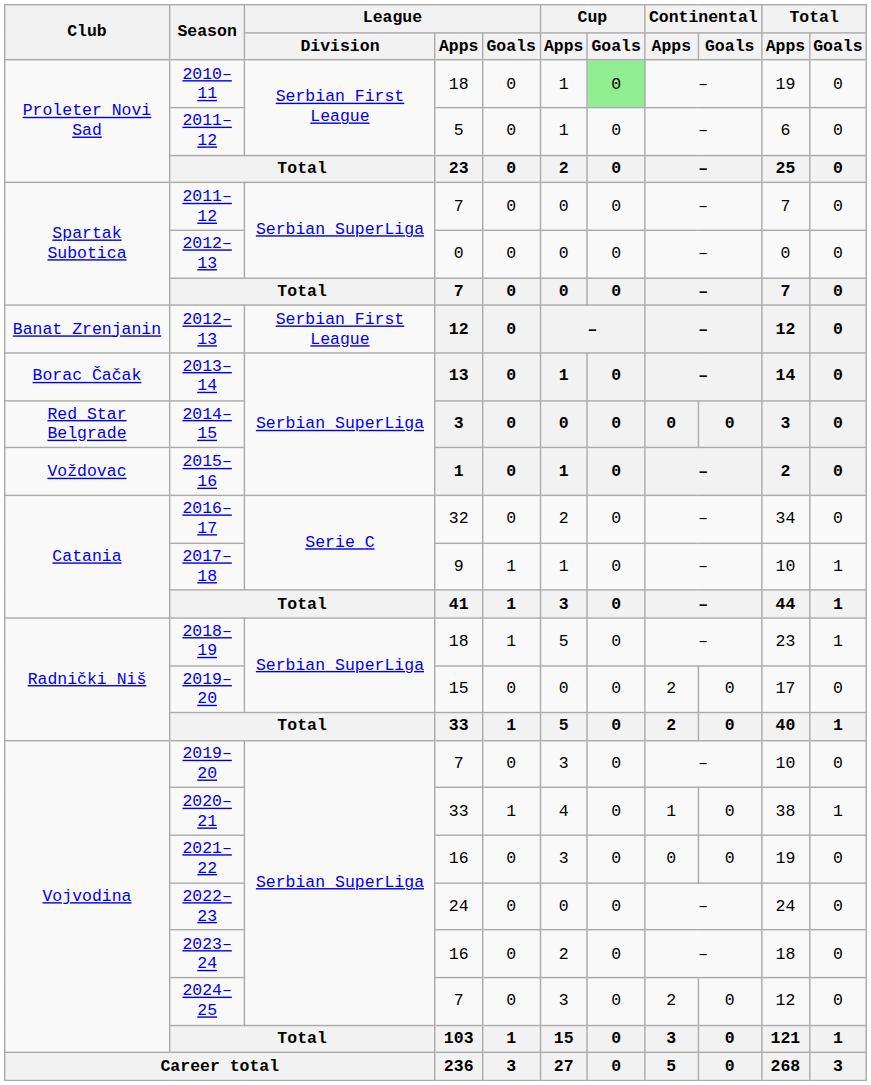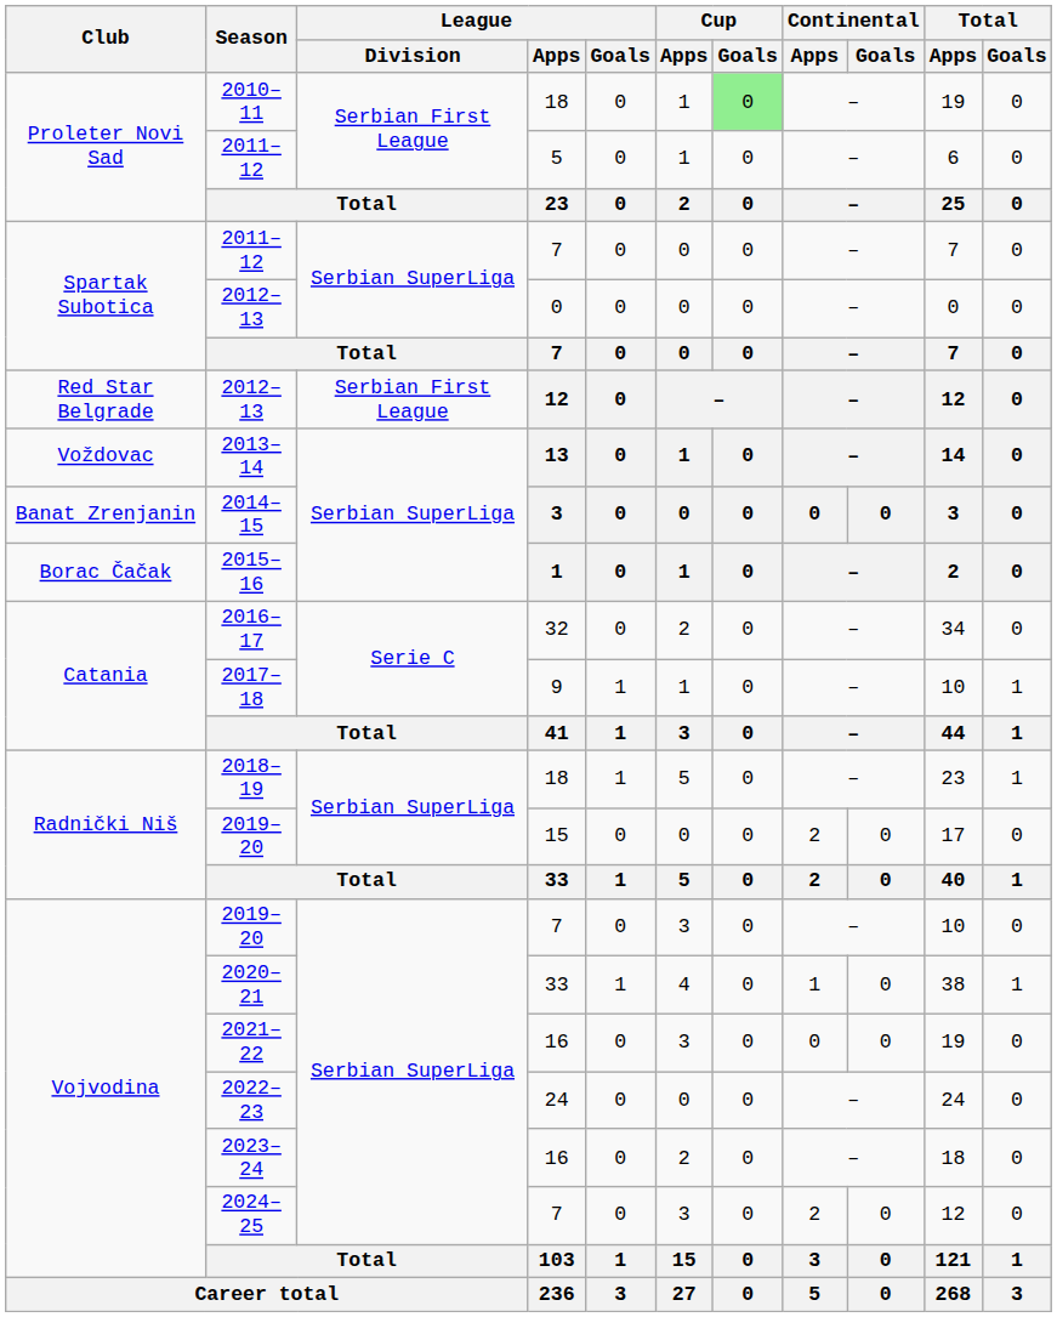2012–13 / 12 | Club: Banat Zrenjanin -> Red Star Belgrade
2013–14 | Club: Borac Čačak -> Voždovac
2014–15 | Club: Red Star Belgrade -> Banat Zrenjanin
2015–16 | Club: Voždovac -> Borac Čačak
